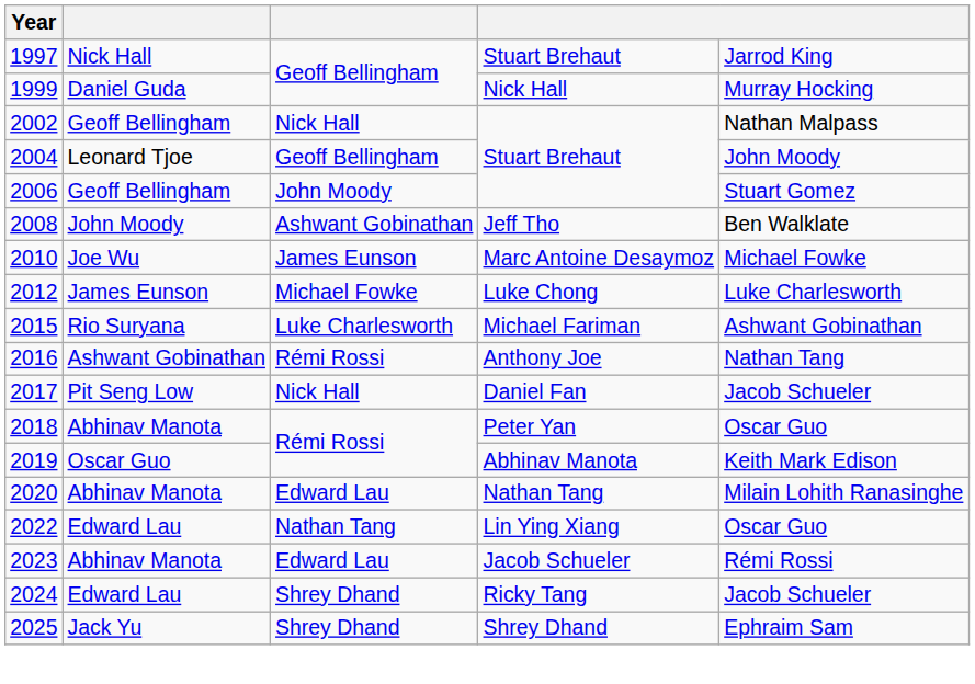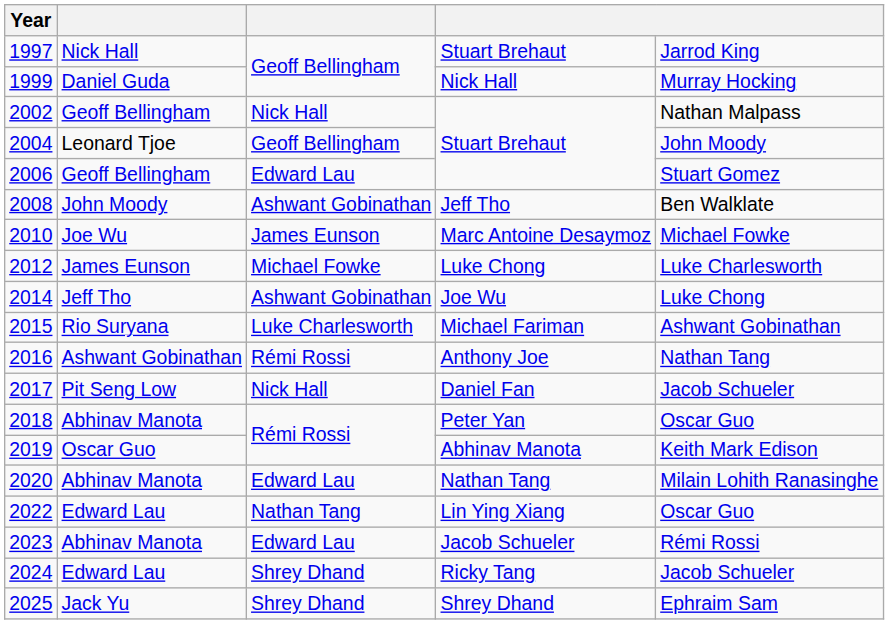2006 | column 3: John Moody -> Edward Lau
+ row: 2014 | Jeff Tho | Ashwant Gobinathan | Joe Wu | Luke Chong
